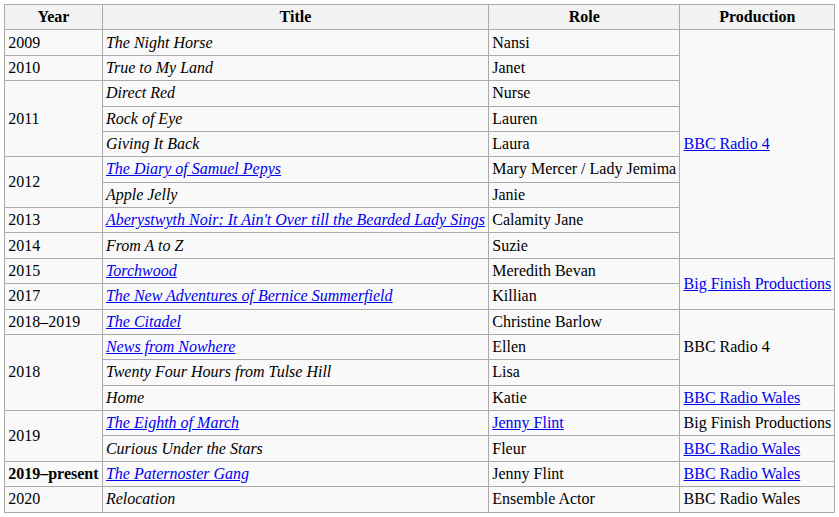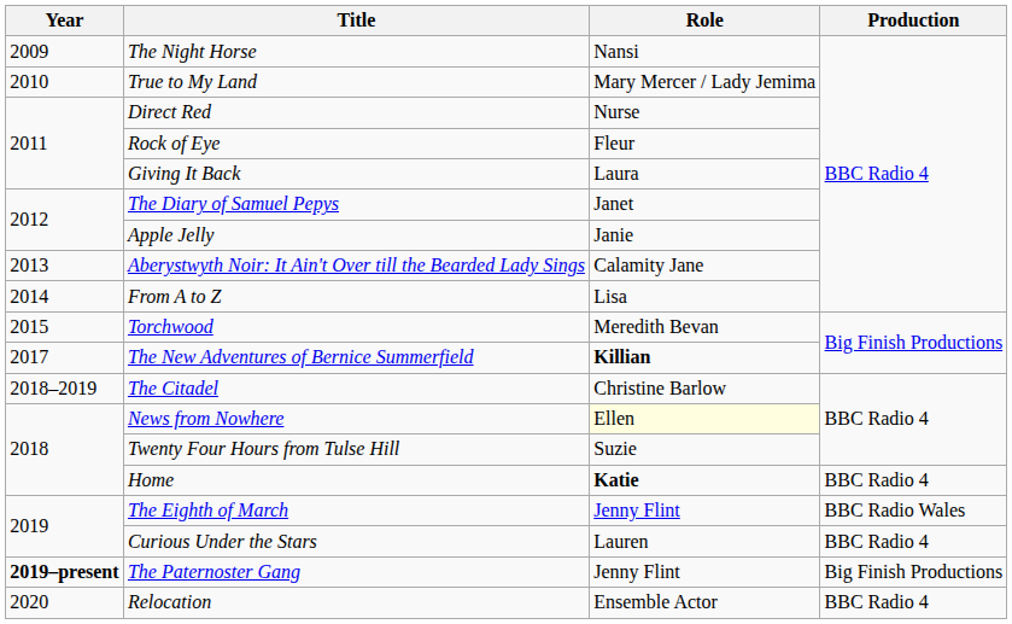True to My Land | Role: Janet -> Mary Mercer / Lady Jemima
Rock of Eye | Role: Lauren -> Fleur
The Diary of Samuel Pepys | Role: Mary Mercer / Lady Jemima -> Janet
From A to Z | Role: Suzie -> Lisa
The New Adventures of Bernice Summerfield | Role: normal -> bold
News from Nowhere | Role: no background -> lightyellow background
Twenty Four Hours from Tulse Hill | Role: Lisa -> Suzie
Home | Role: normal -> bold
Home | Production: BBC Radio Wales -> BBC Radio 4
The Eighth of March | Production: Big Finish Productions -> BBC Radio Wales
Curious Under the Stars | Role: Fleur -> Lauren
Curious Under the Stars | Production: BBC Radio Wales -> BBC Radio 4
The Paternoster Gang | Production: BBC Radio Wales -> Big Finish Productions
Relocation | Production: BBC Radio Wales -> BBC Radio 4
